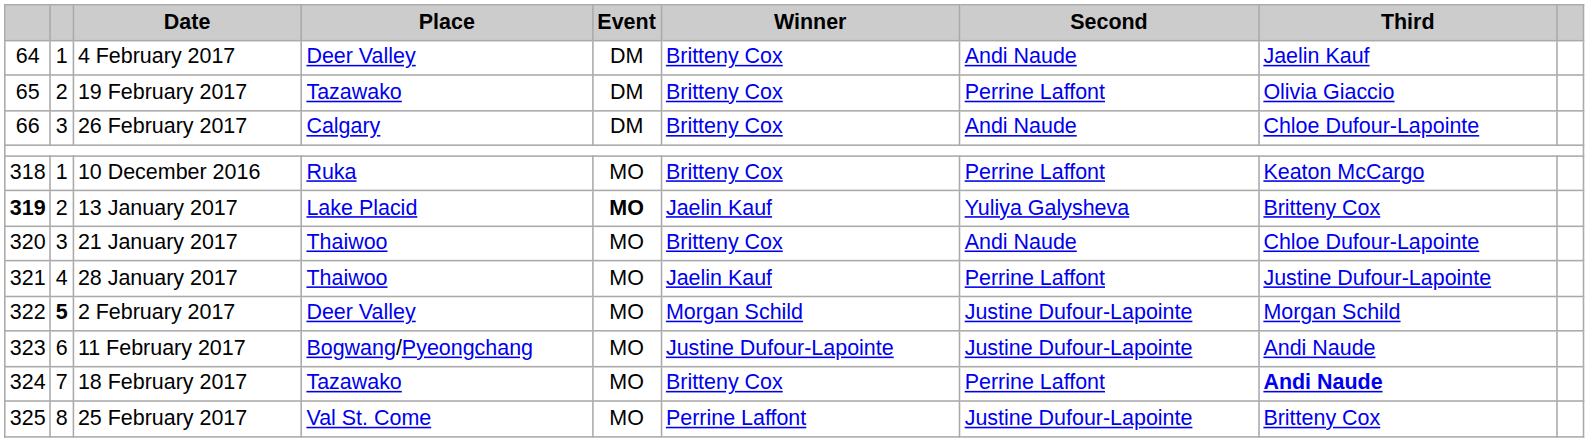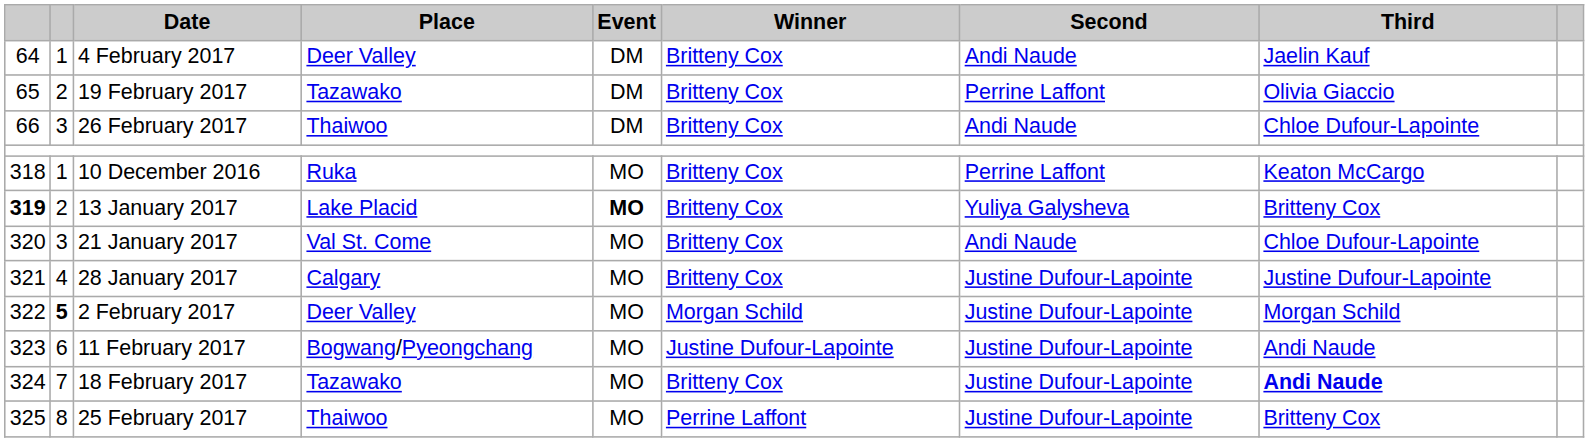26 February 2017 | Place: Calgary -> Thaiwoo
13 January 2017 | Winner: Jaelin Kauf -> Britteny Cox
21 January 2017 | Place: Thaiwoo -> Val St. Come
28 January 2017 | Place: Thaiwoo -> Calgary
28 January 2017 | Winner: Jaelin Kauf -> Britteny Cox
28 January 2017 | Second: Perrine Laffont -> Justine Dufour-Lapointe
18 February 2017 | Second: Perrine Laffont -> Justine Dufour-Lapointe
25 February 2017 | Place: Val St. Come -> Thaiwoo
